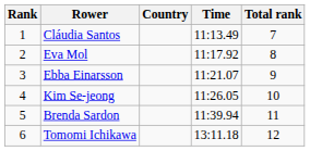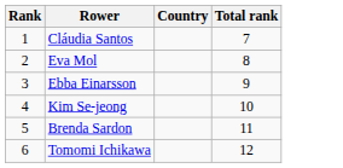- column: Time | 11:13.49 | 11:17.92 | 11:21.07 | 11:26.05 | 11:39.94 | 13:11.18
